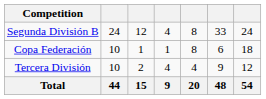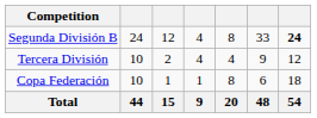Segunda División B | column 7: normal -> bold
rows swapped: Tercera División <-> Copa Federación
